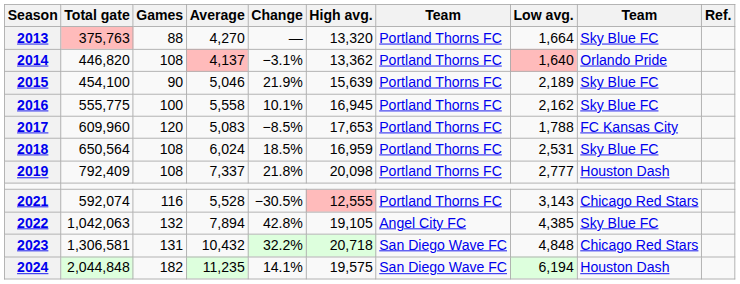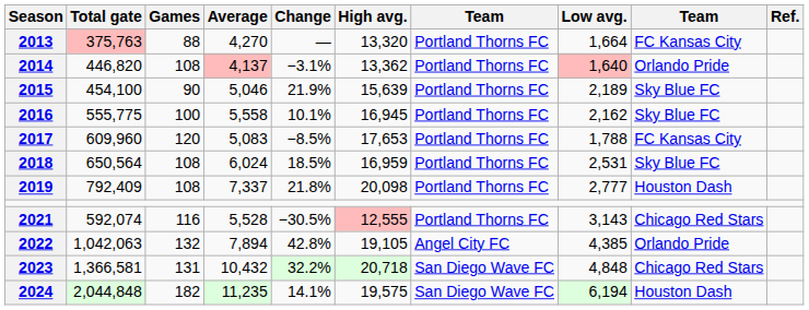2013 | column 9: Sky Blue FC -> FC Kansas City
2022 | column 9: Sky Blue FC -> Orlando Pride
2023 | Total gate: 1,306,581 -> 1,366,581
